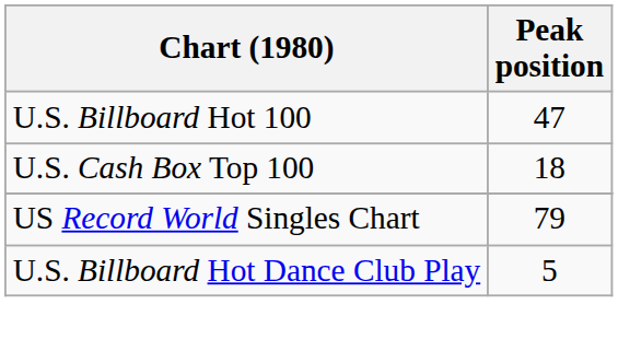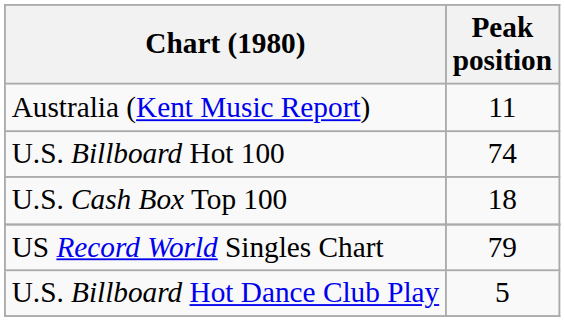+ row: Australia (Kent Music Report) | 11
U.S. Billboard Hot 100 | Peak position: 47 -> 74
